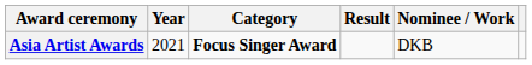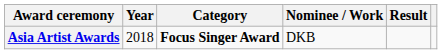columns swapped: Nominee / Work <-> Result
Asia Artist Awards | Year: 2021 -> 2018
